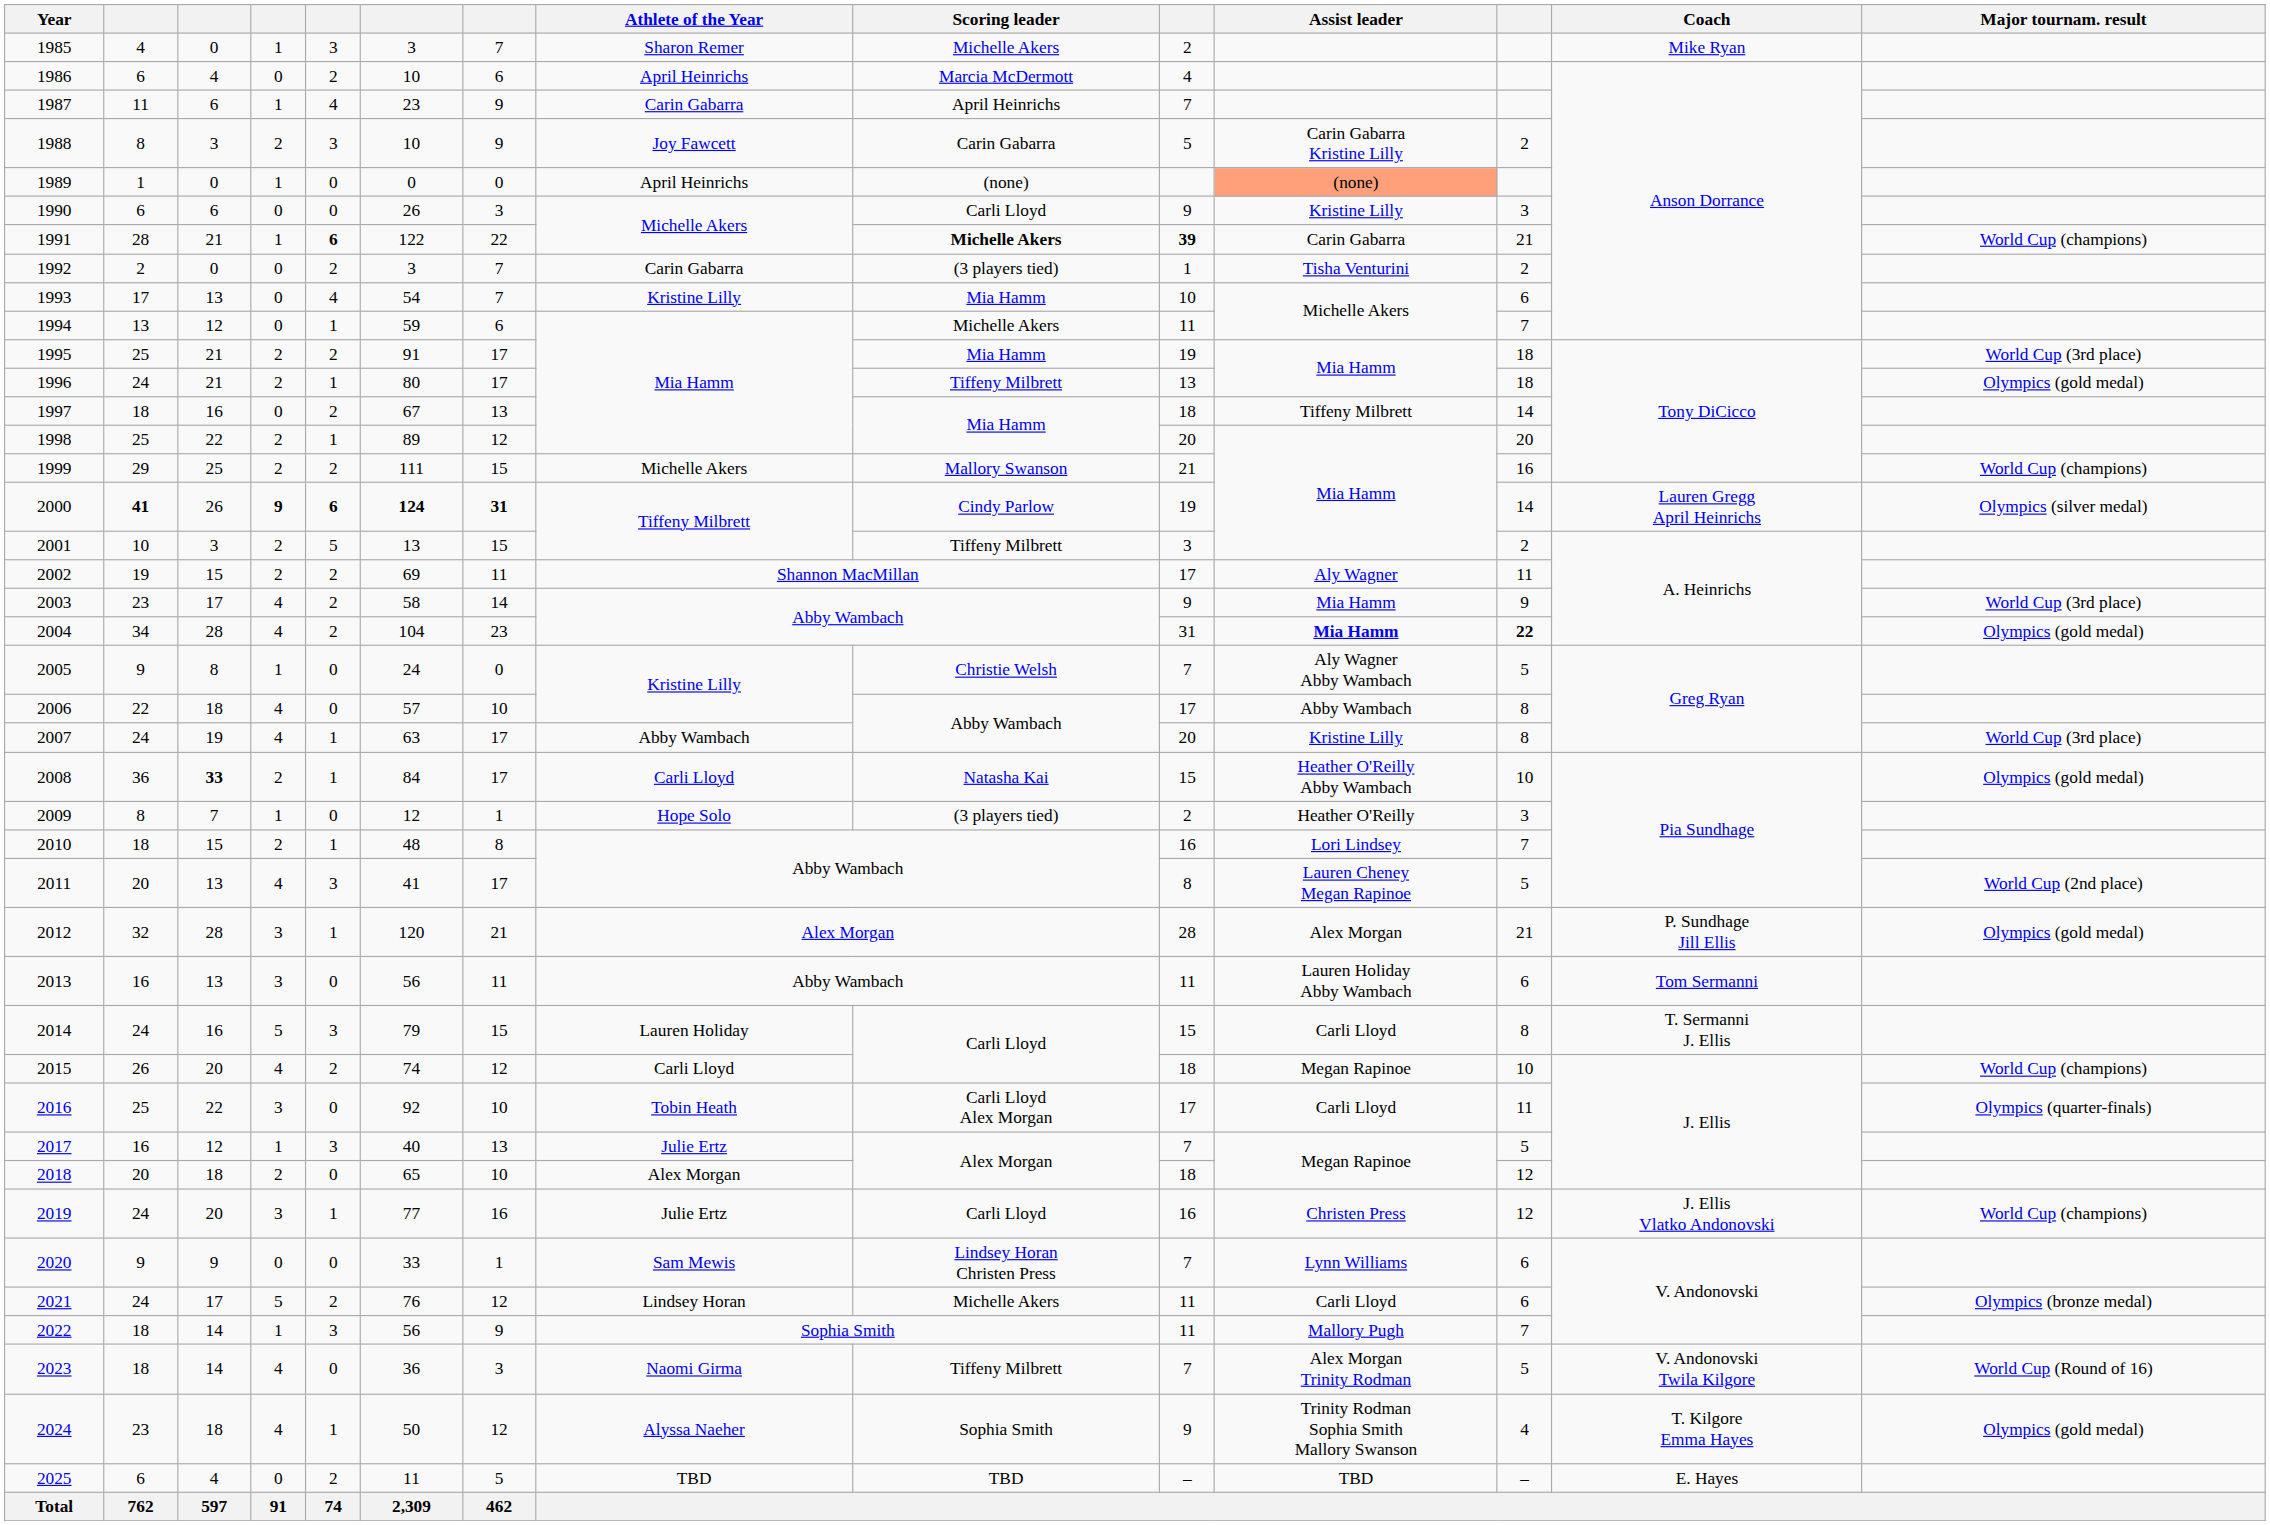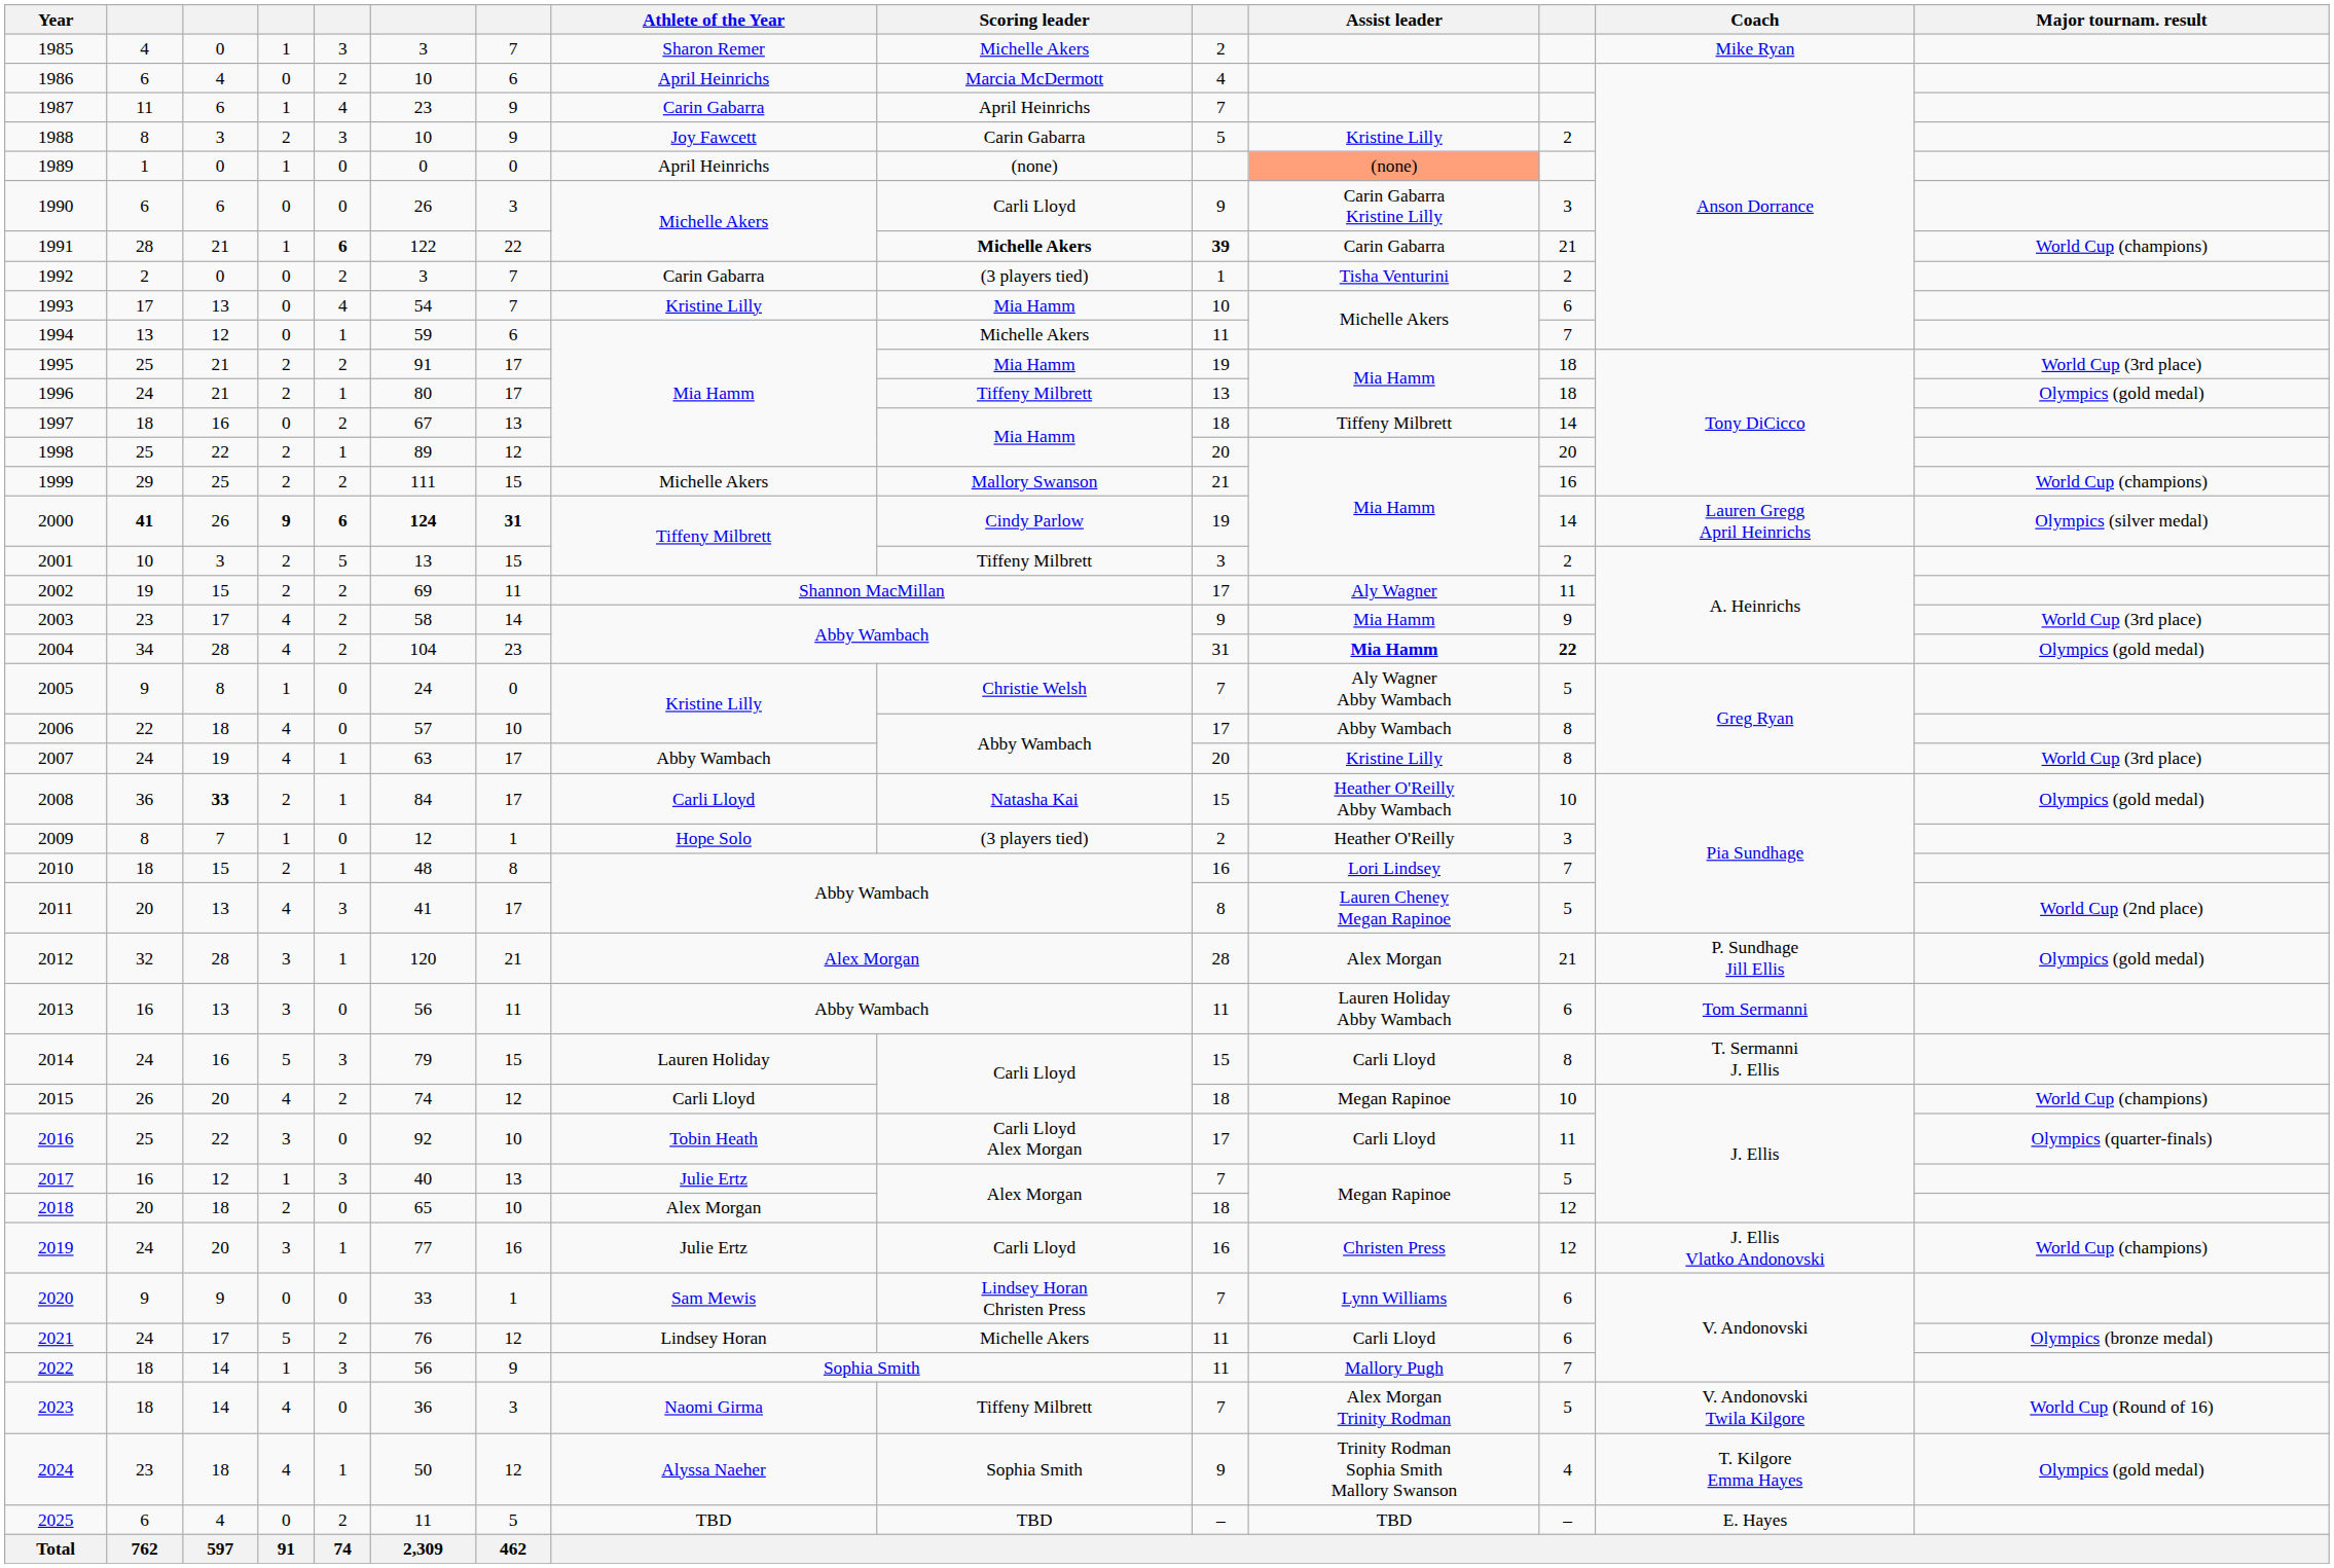1988 | Assist leader: Carin Gabarra Kristine Lilly -> Kristine Lilly
1990 | Assist leader: Kristine Lilly -> Carin Gabarra Kristine Lilly
